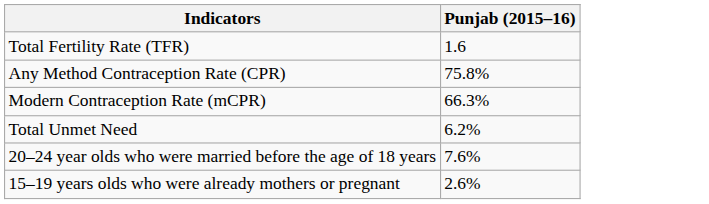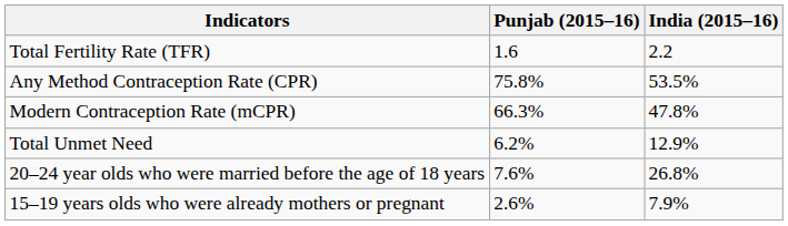+ column: India (2015–16) | 2.2 | 53.5% | 47.8% | 12.9% | 26.8% | 7.9%
